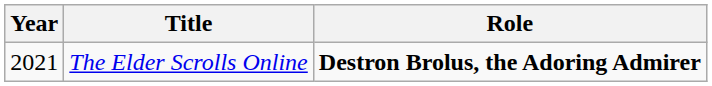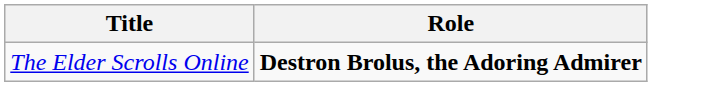- column: Year | 2021
